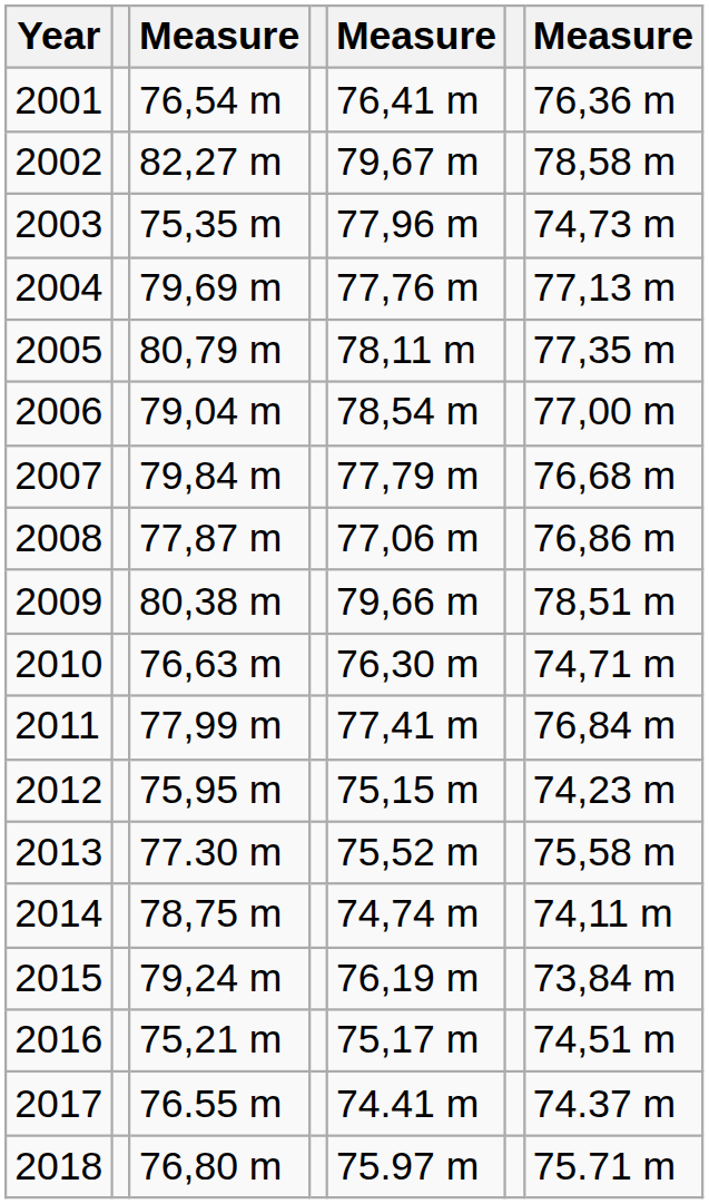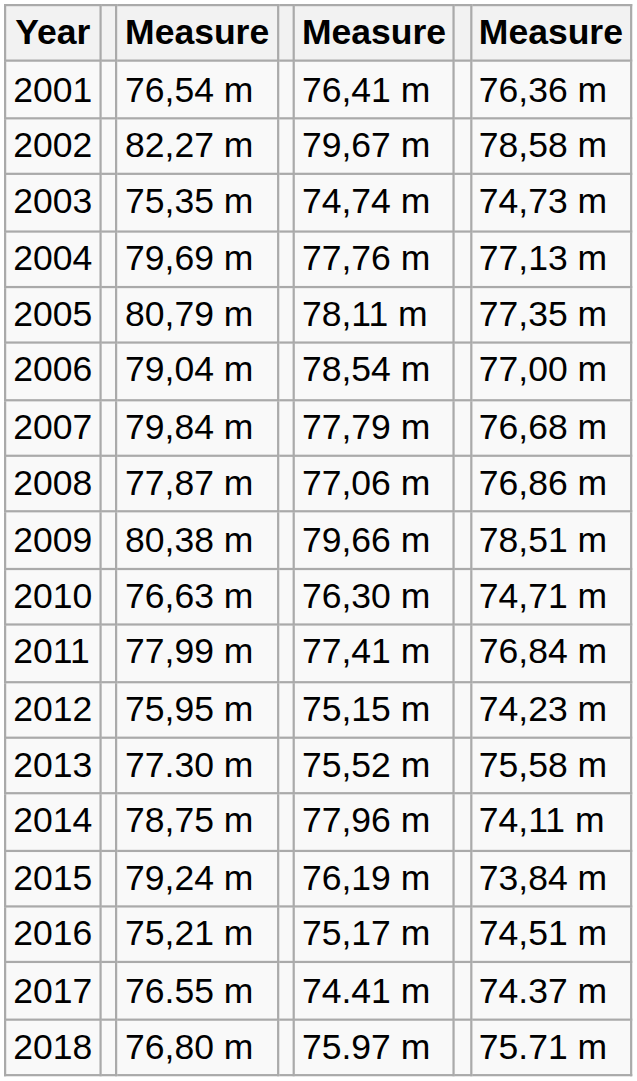2003 | column 5: 77,96 m -> 74,74 m
2014 | column 5: 74,74 m -> 77,96 m
